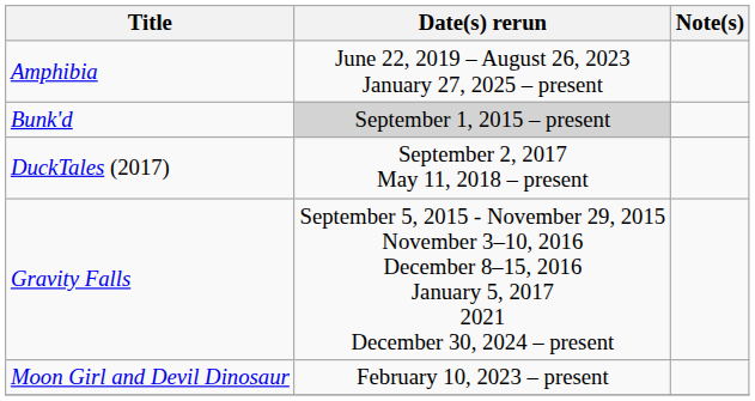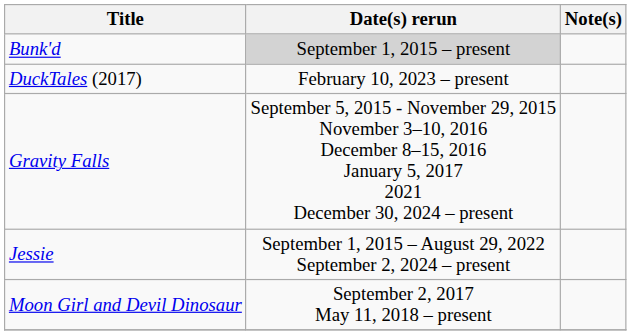- row: Amphibia | June 22, 2019 – August 26, 2023 January 27, 2025 – present
DuckTales (2017) | Date(s) rerun: September 2, 2017 May 11, 2018 – present -> February 10, 2023 – present
+ row: Jessie | September 1, 2015 – August 29, 2022 September 2, 2024 – present
Moon Girl and Devil Dinosaur | Date(s) rerun: February 10, 2023 – present -> September 2, 2017 May 11, 2018 – present
